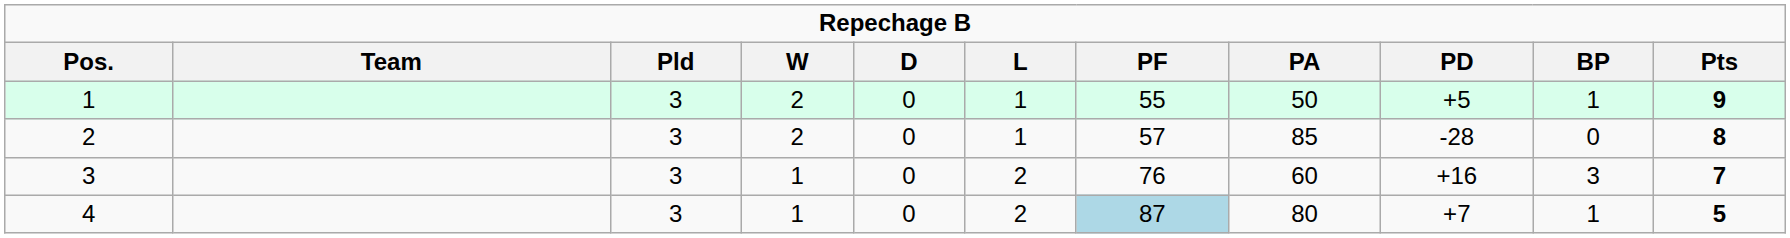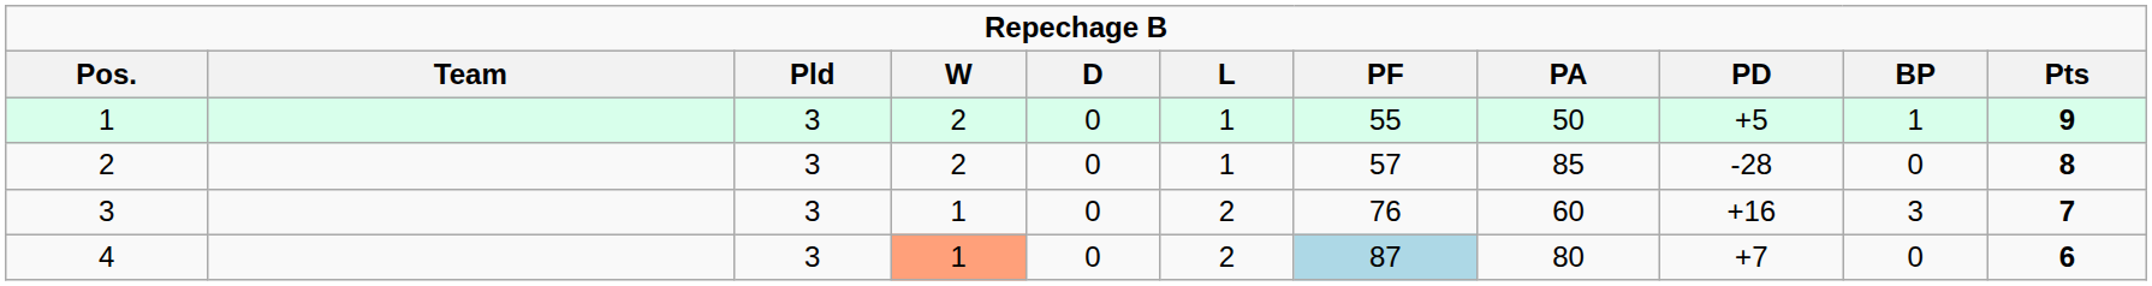4 | column 4: no background -> lightsalmon background
4 | column 10: 1 -> 0
4 | column 11: 5 -> 6
